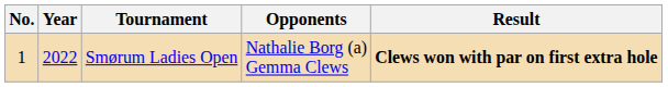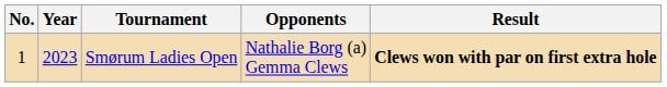Smørum Ladies Open | Year: 2022 -> 2023
